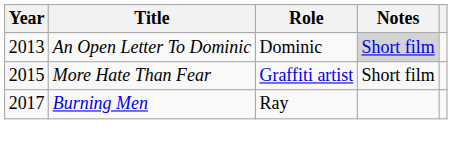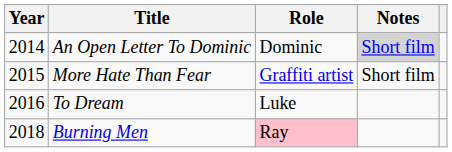An Open Letter To Dominic | Year: 2013 -> 2014
+ row: 2016 | To Dream | Luke
Burning Men | Year: 2017 -> 2018
Burning Men | Role: no background -> pink background
